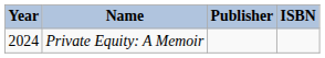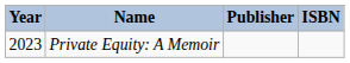Private Equity: A Memoir | Year: 2024 -> 2023
